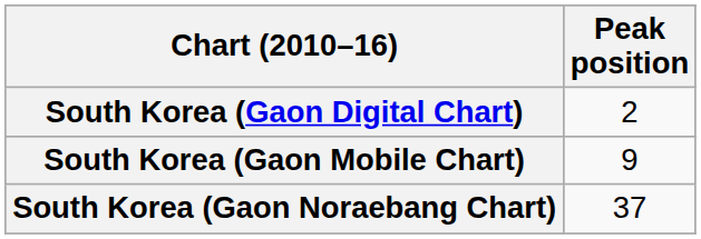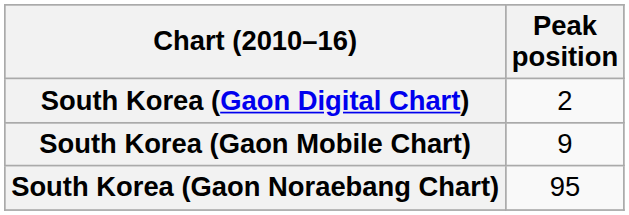South Korea (Gaon Noraebang Chart) | Peak position: 37 -> 95
